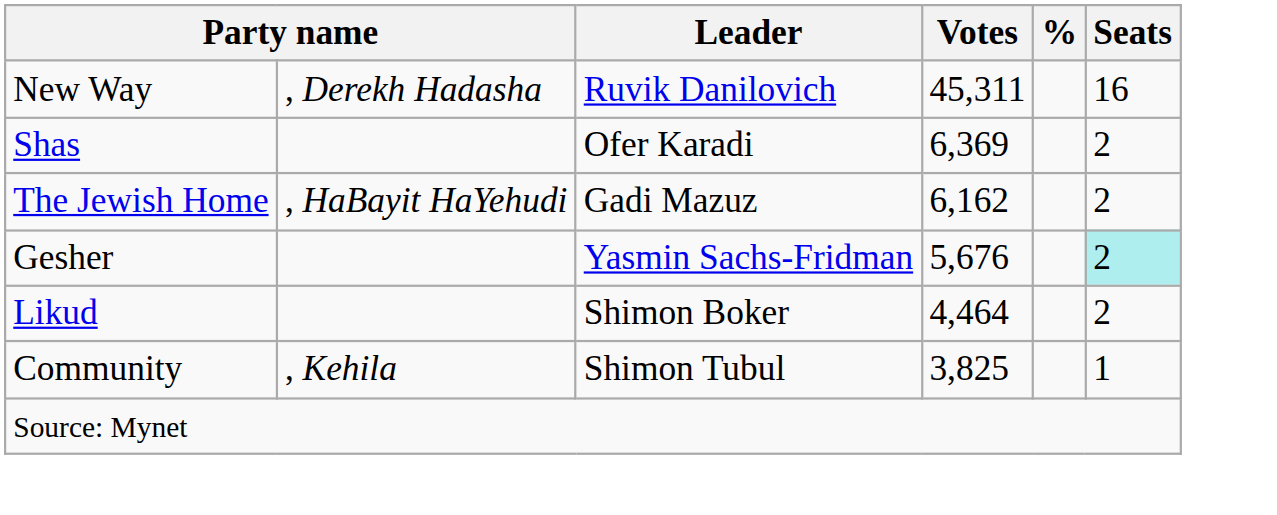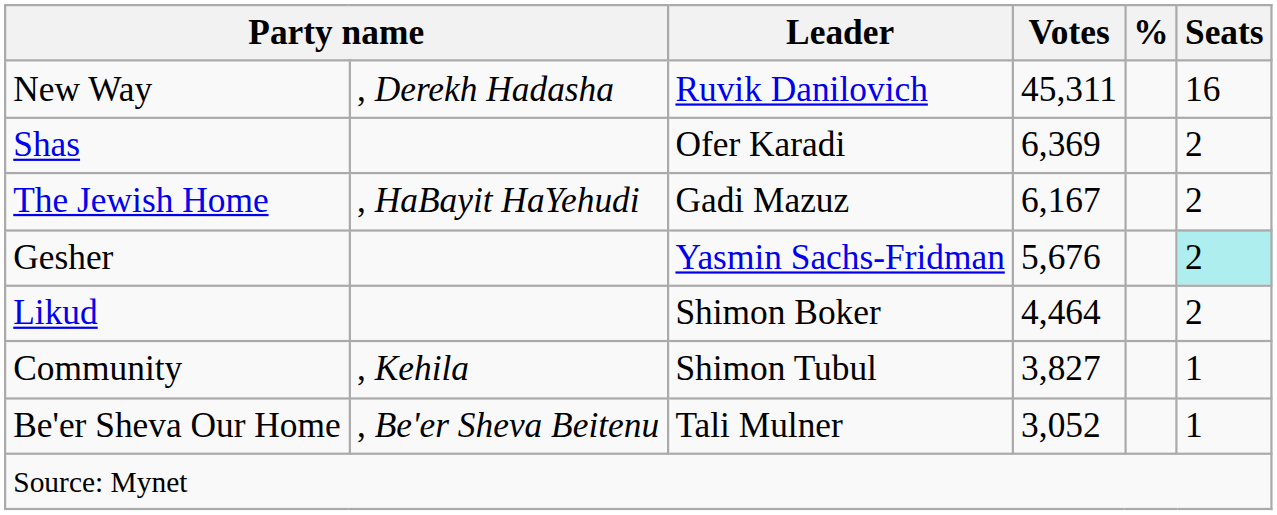The Jewish Home | Votes: 6,162 -> 6,167
Community | Votes: 3,825 -> 3,827
+ row: Be'er Sheva Our Home | , Be'er Sheva Beitenu | Tali Mulner | 3,052 | 1
